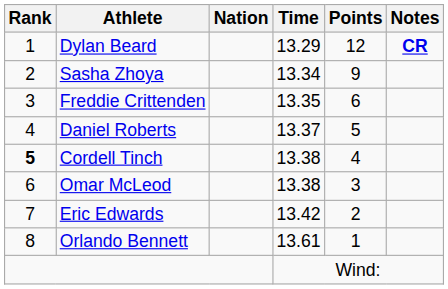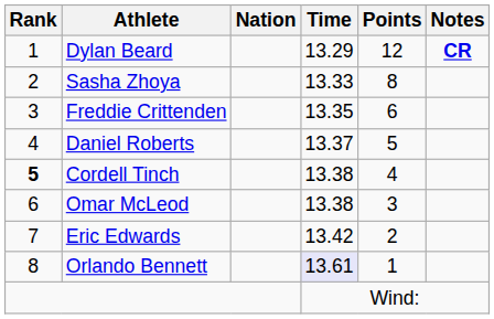Sasha Zhoya | Time: 13.34 -> 13.33
Sasha Zhoya | Points: 9 -> 8
Orlando Bennett | Time: no background -> lavender background
